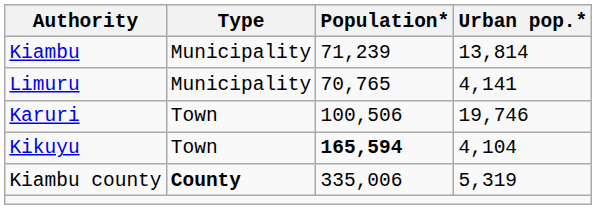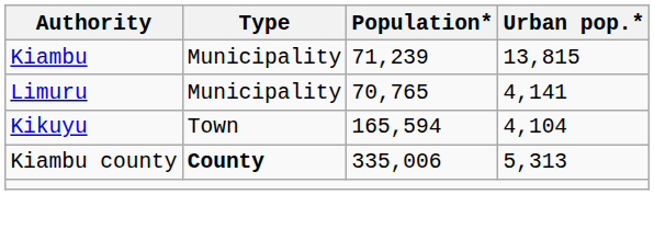Kiambu | Urban pop.*: 13,814 -> 13,815
- row: Karuri | Town | 100,506 | 19,746
Kikuyu | Population*: bold -> normal
Kiambu county | Urban pop.*: 5,319 -> 5,313
